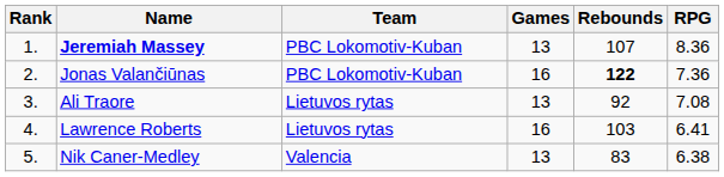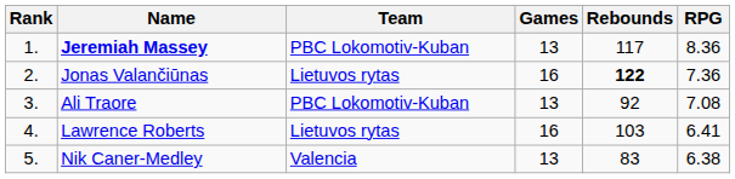Jeremiah Massey | Rebounds: 107 -> 117
Jonas Valančiūnas | Team: PBC Lokomotiv-Kuban -> Lietuvos rytas
Ali Traore | Team: Lietuvos rytas -> PBC Lokomotiv-Kuban
